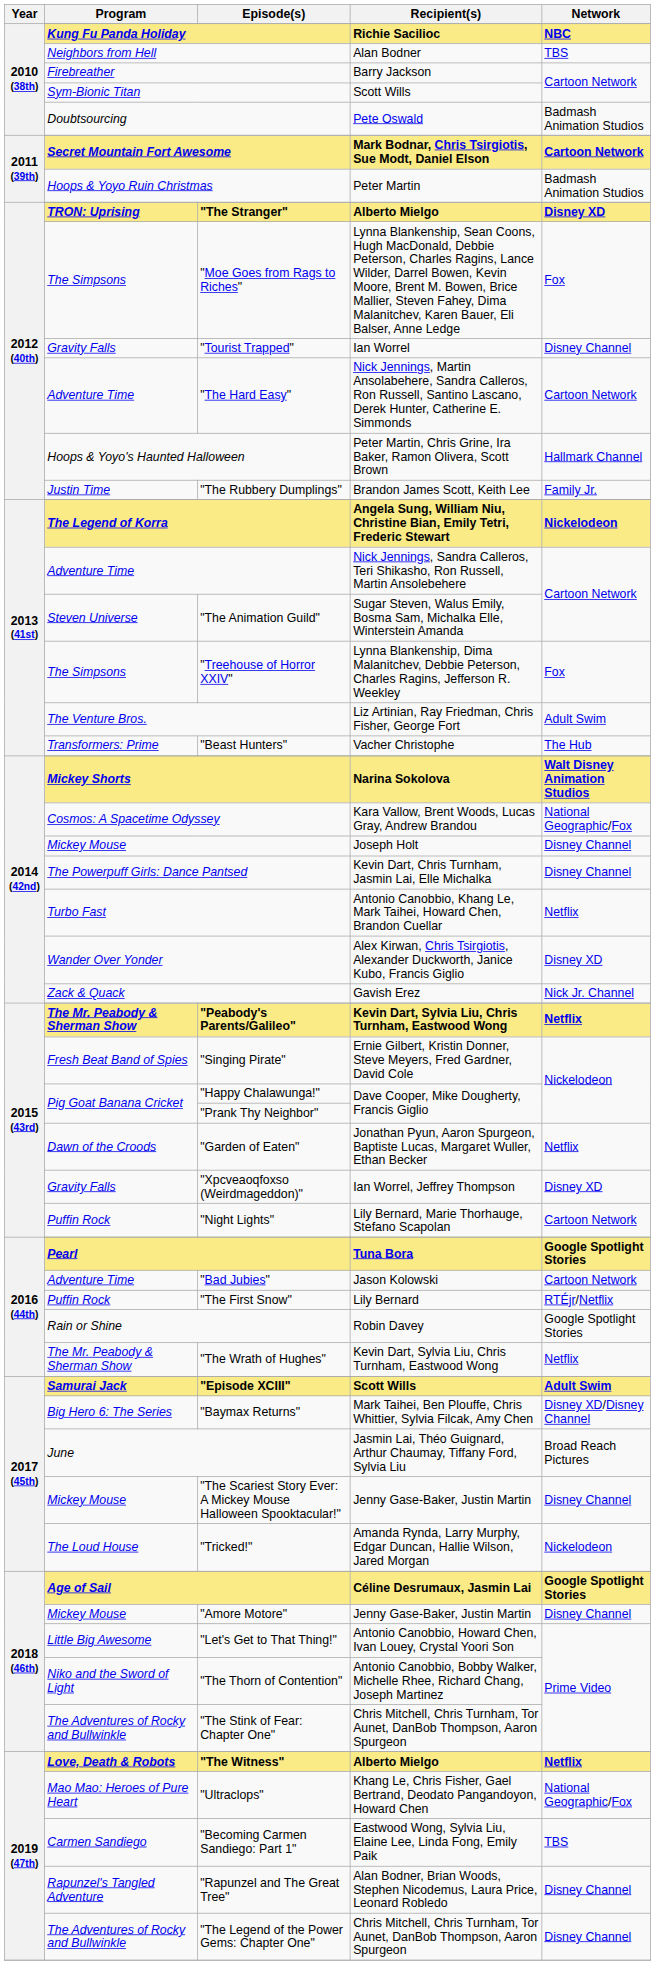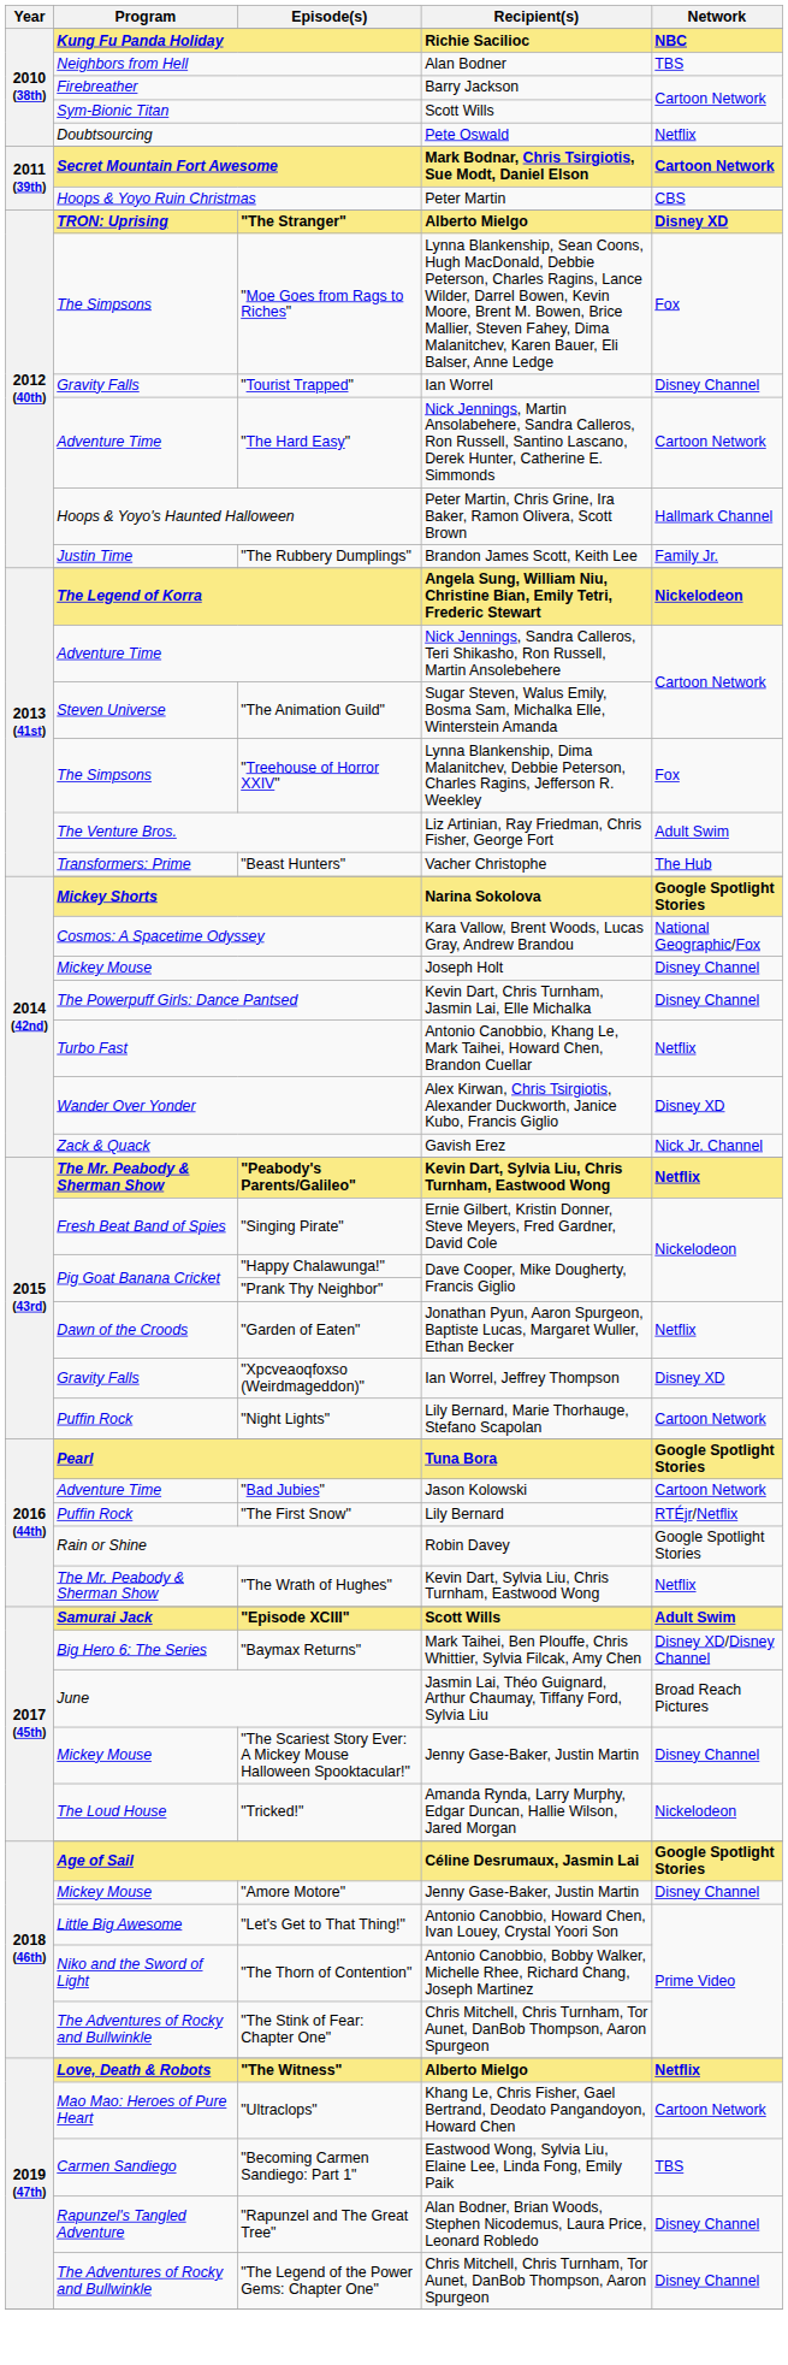Doubtsourcing | Network: Badmash Animation Studios -> Netflix
Hoops & Yoyo Ruin Christmas | Network: Badmash Animation Studios -> CBS
Mickey Shorts | Network: Walt Disney Animation Studios -> Google Spotlight Stories
"Ultraclops" | Network: National Geographic/Fox -> Cartoon Network
